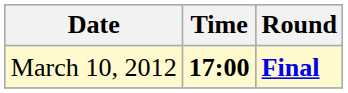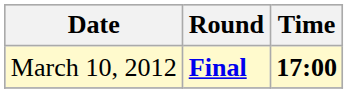columns swapped: Time <-> Round
